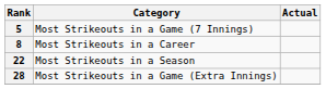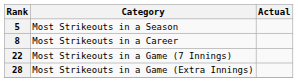5 | Category: Most Strikeouts in a Game (7 Innings) -> Most Strikeouts in a Season
22 | Category: Most Strikeouts in a Season -> Most Strikeouts in a Game (7 Innings)
